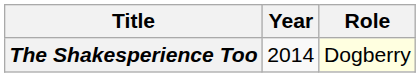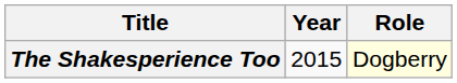The Shakesperience Too | Year: 2014 -> 2015
